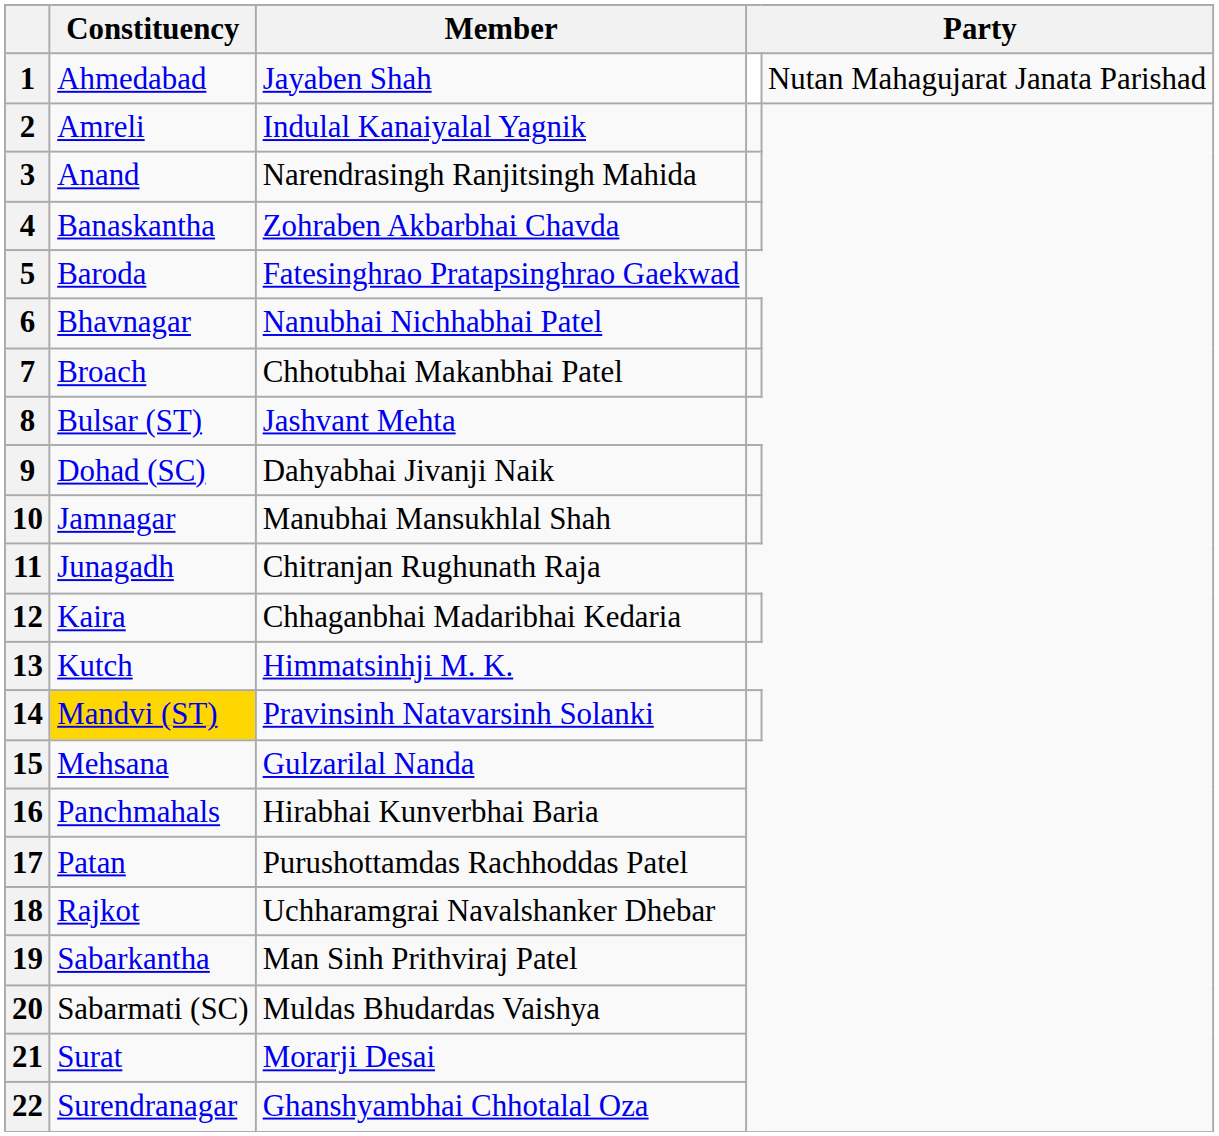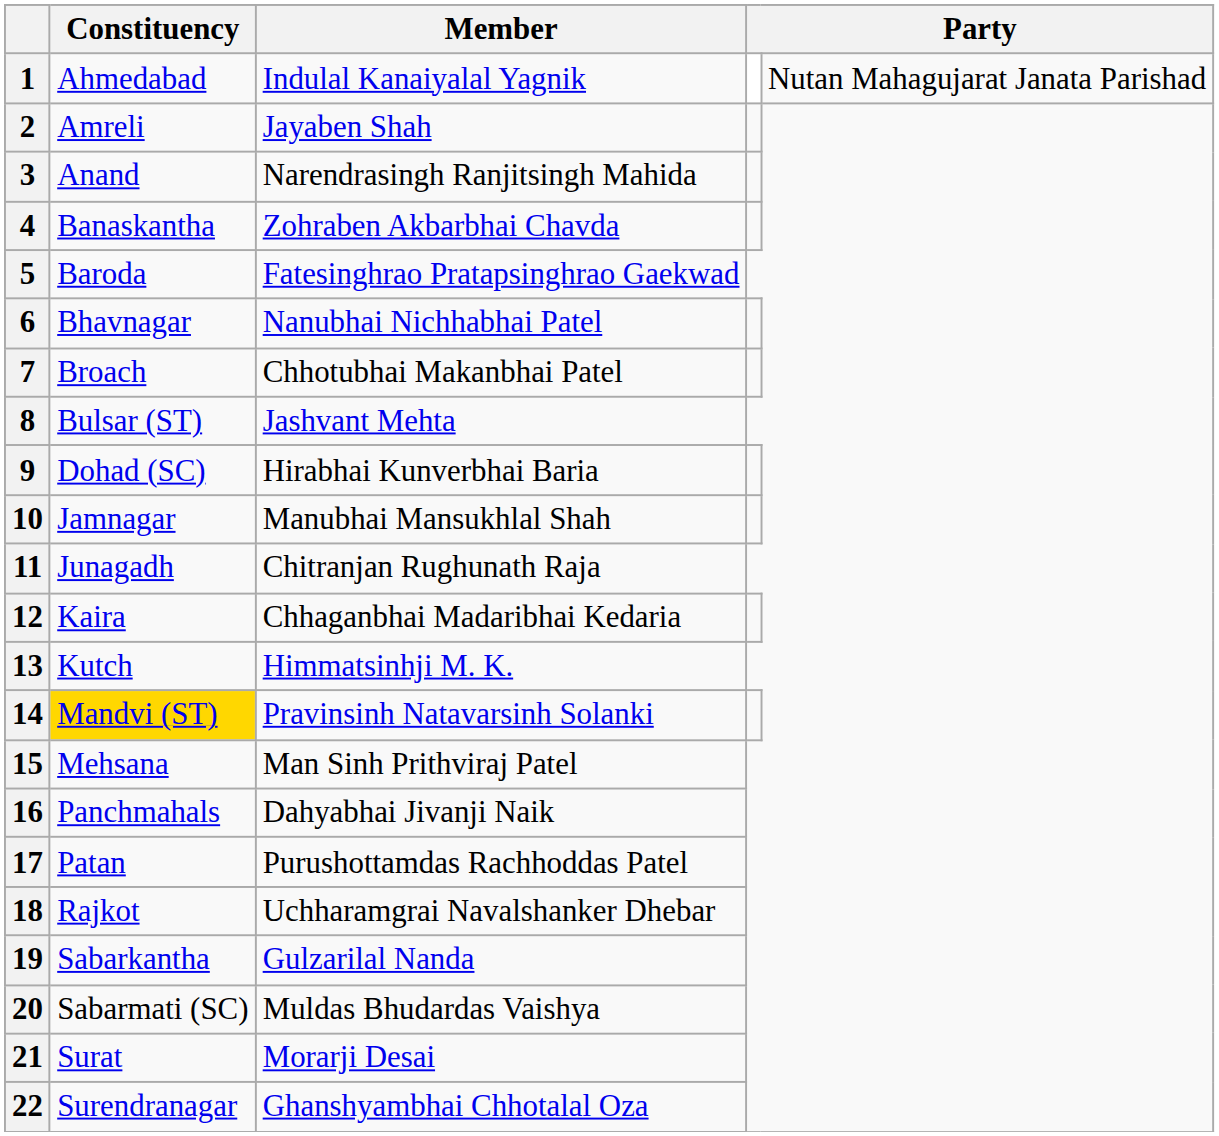1 | Member: Jayaben Shah -> Indulal Kanaiyalal Yagnik
2 | Member: Indulal Kanaiyalal Yagnik -> Jayaben Shah
9 | Member: Dahyabhai Jivanji Naik -> Hirabhai Kunverbhai Baria
15 | Member: Gulzarilal Nanda -> Man Sinh Prithviraj Patel
16 | Member: Hirabhai Kunverbhai Baria -> Dahyabhai Jivanji Naik
19 | Member: Man Sinh Prithviraj Patel -> Gulzarilal Nanda
